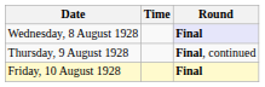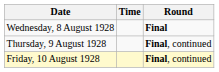Wednesday, 8 August 1928 | Round: lavender background -> no background
Friday, 10 August 1928 | Round: Final -> Final, continued
